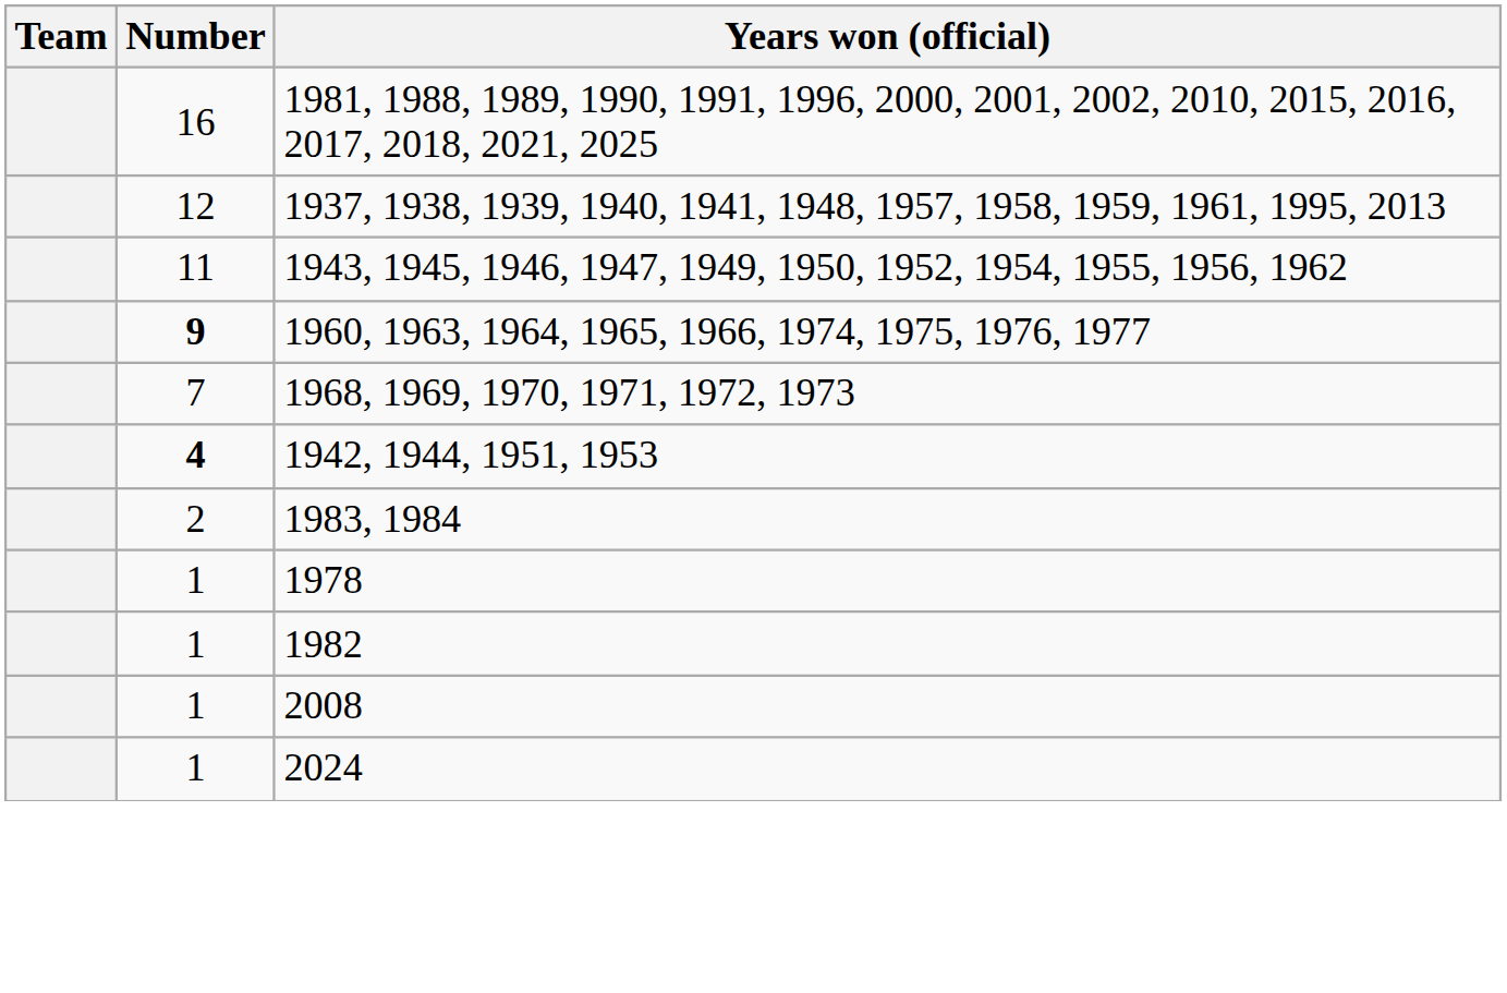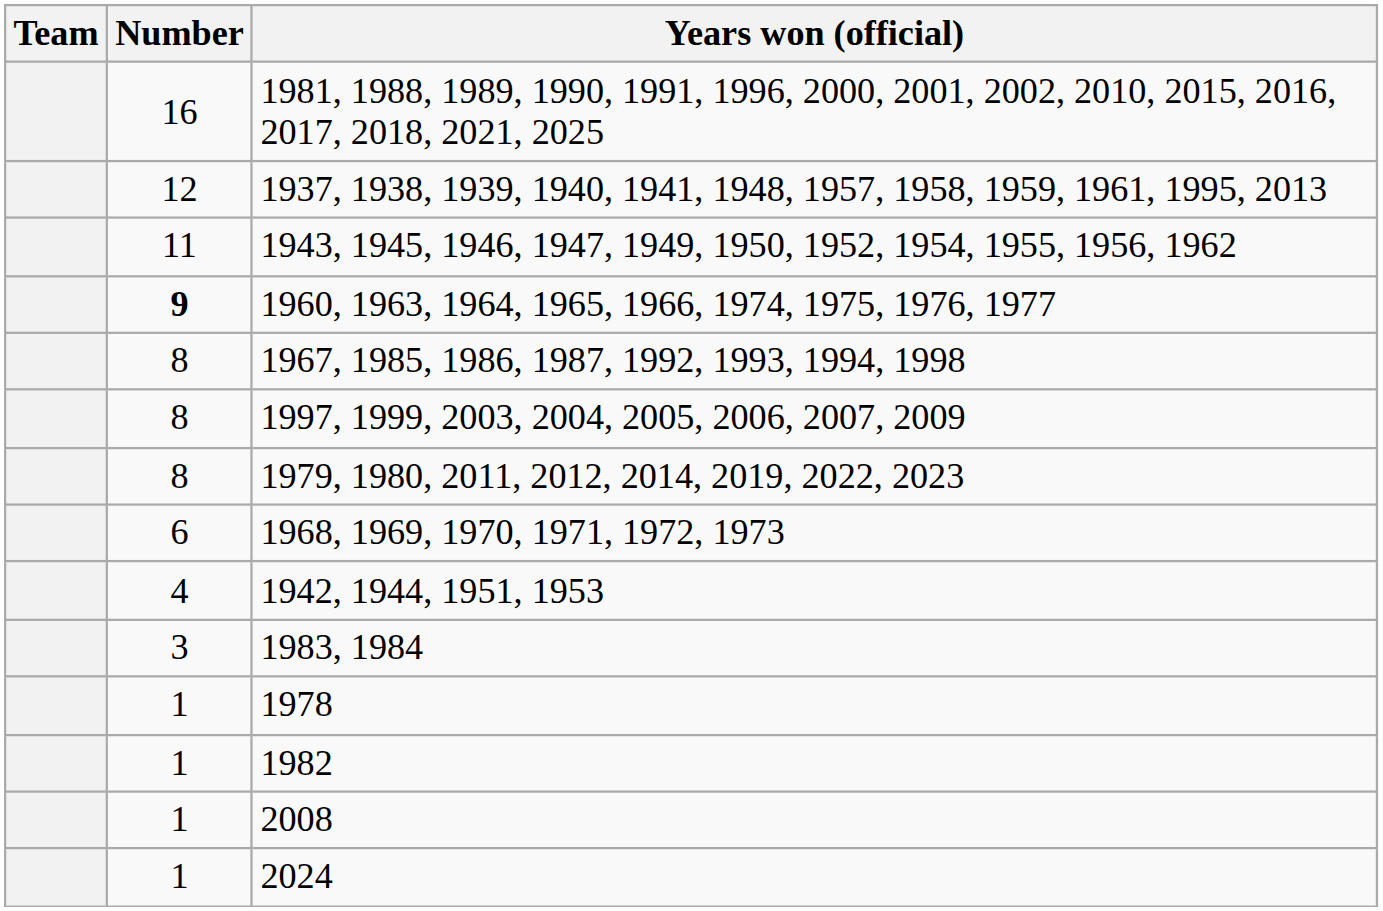+ row: 8 | 1967, 1985, 1986, 1987, 1992, 1993, 1994, 1998
+ row: 8 | 1997, 1999, 2003, 2004, 2005, 2006, 2007, 2009
+ row: 8 | 1979, 1980, 2011, 2012, 2014, 2019, 2022, 2023
1968, 1969, 1970, 1971, 1972, 1973 | Number: 7 -> 6
1942, 1944, 1951, 1953 | Number: bold -> normal
1983, 1984 | Number: 2 -> 3
